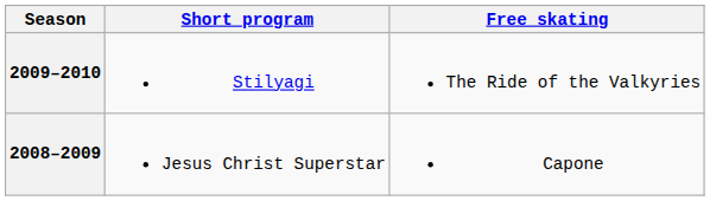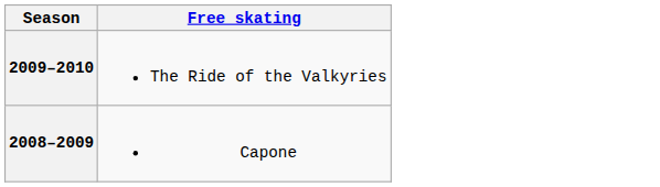- column: Short program | Stilyagi | Jesus Christ Superstar
